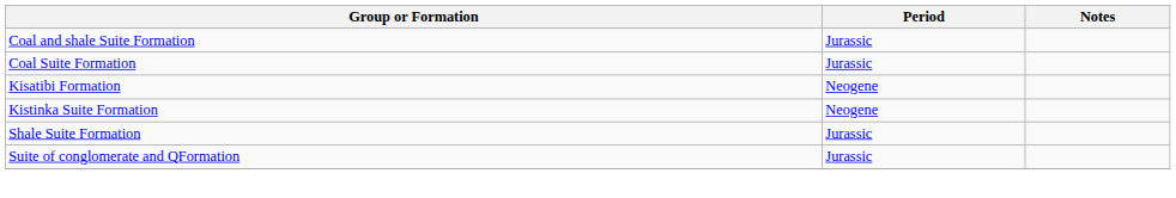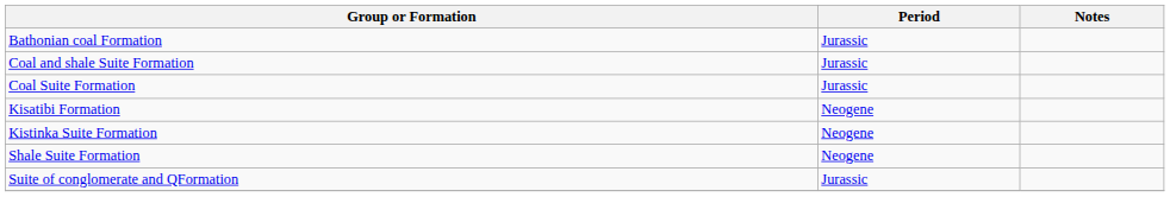+ row: Bathonian coal Formation | Jurassic
Shale Suite Formation | Period: Jurassic -> Neogene
